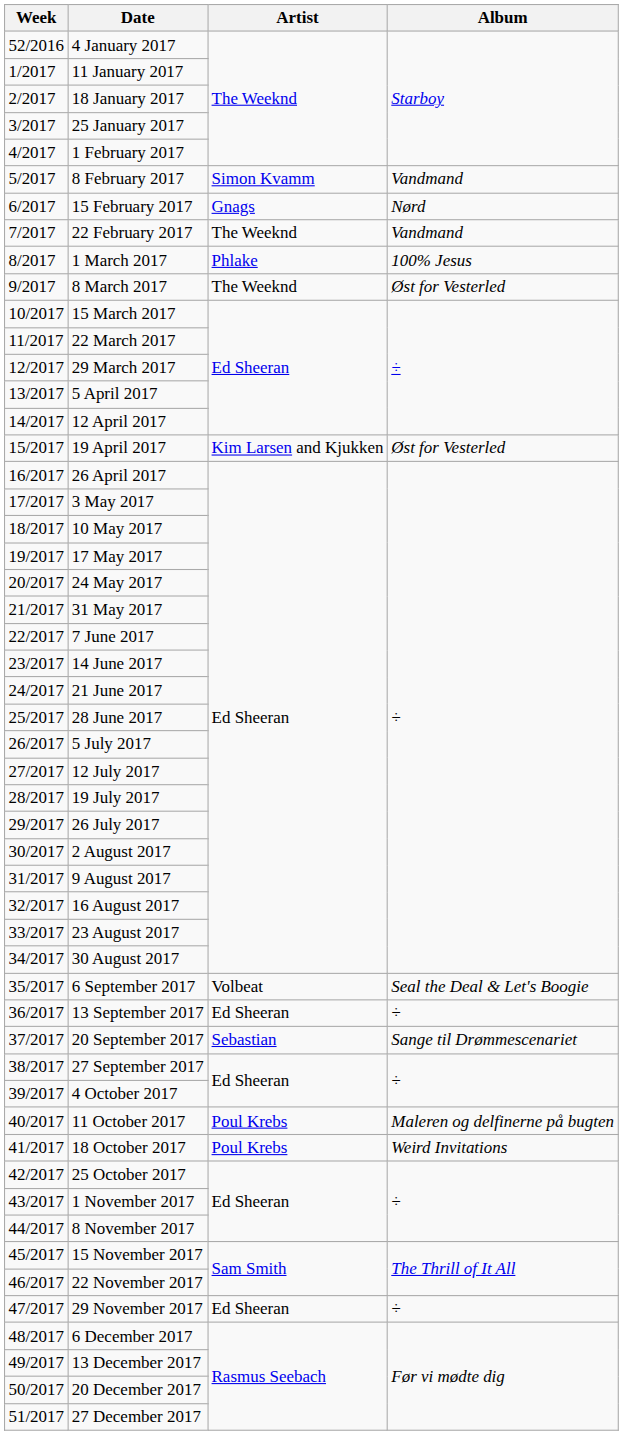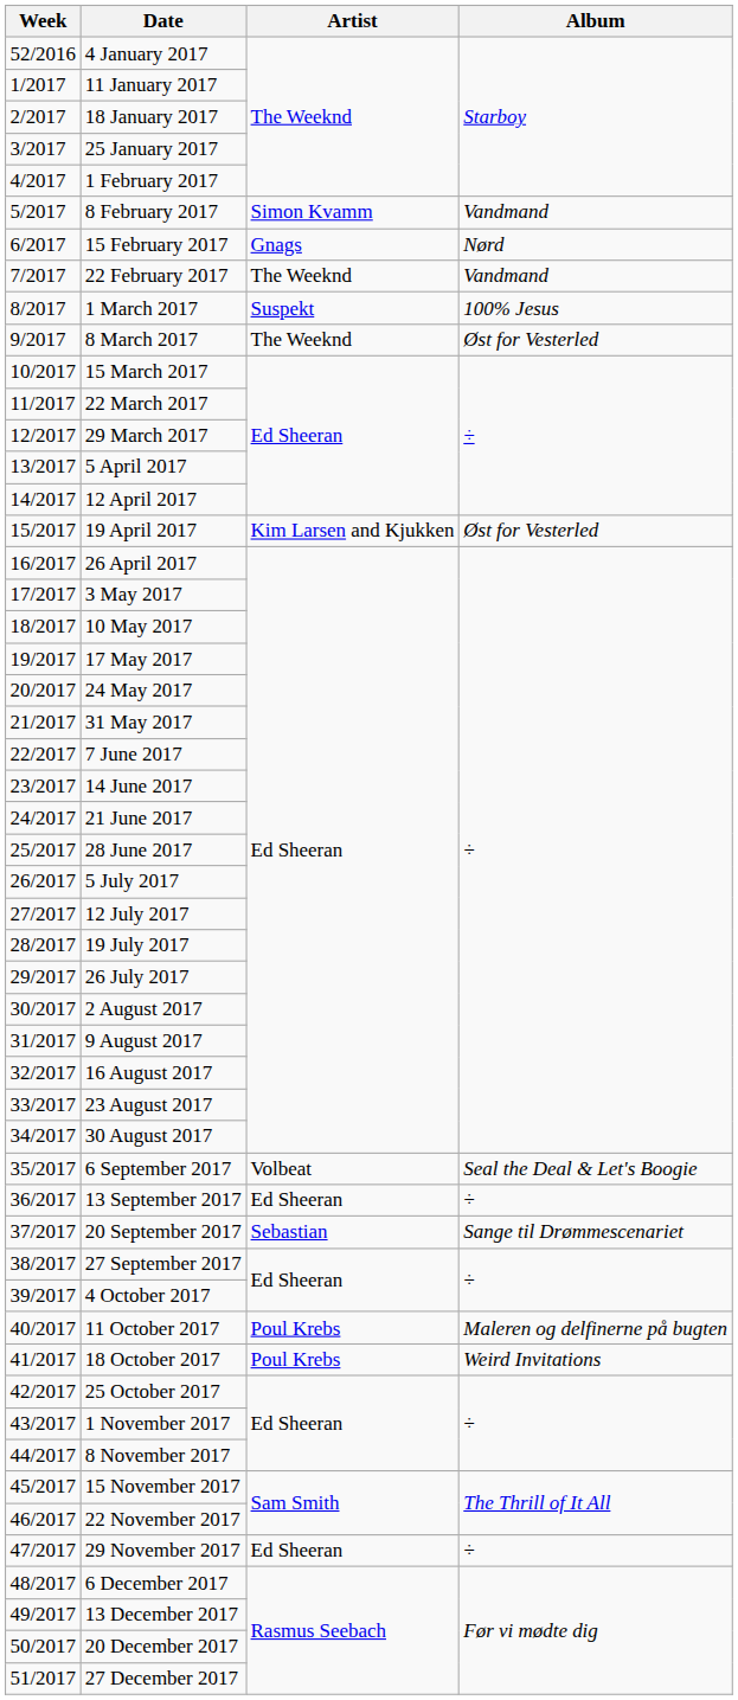1 March 2017 | Artist: Phlake -> Suspekt
